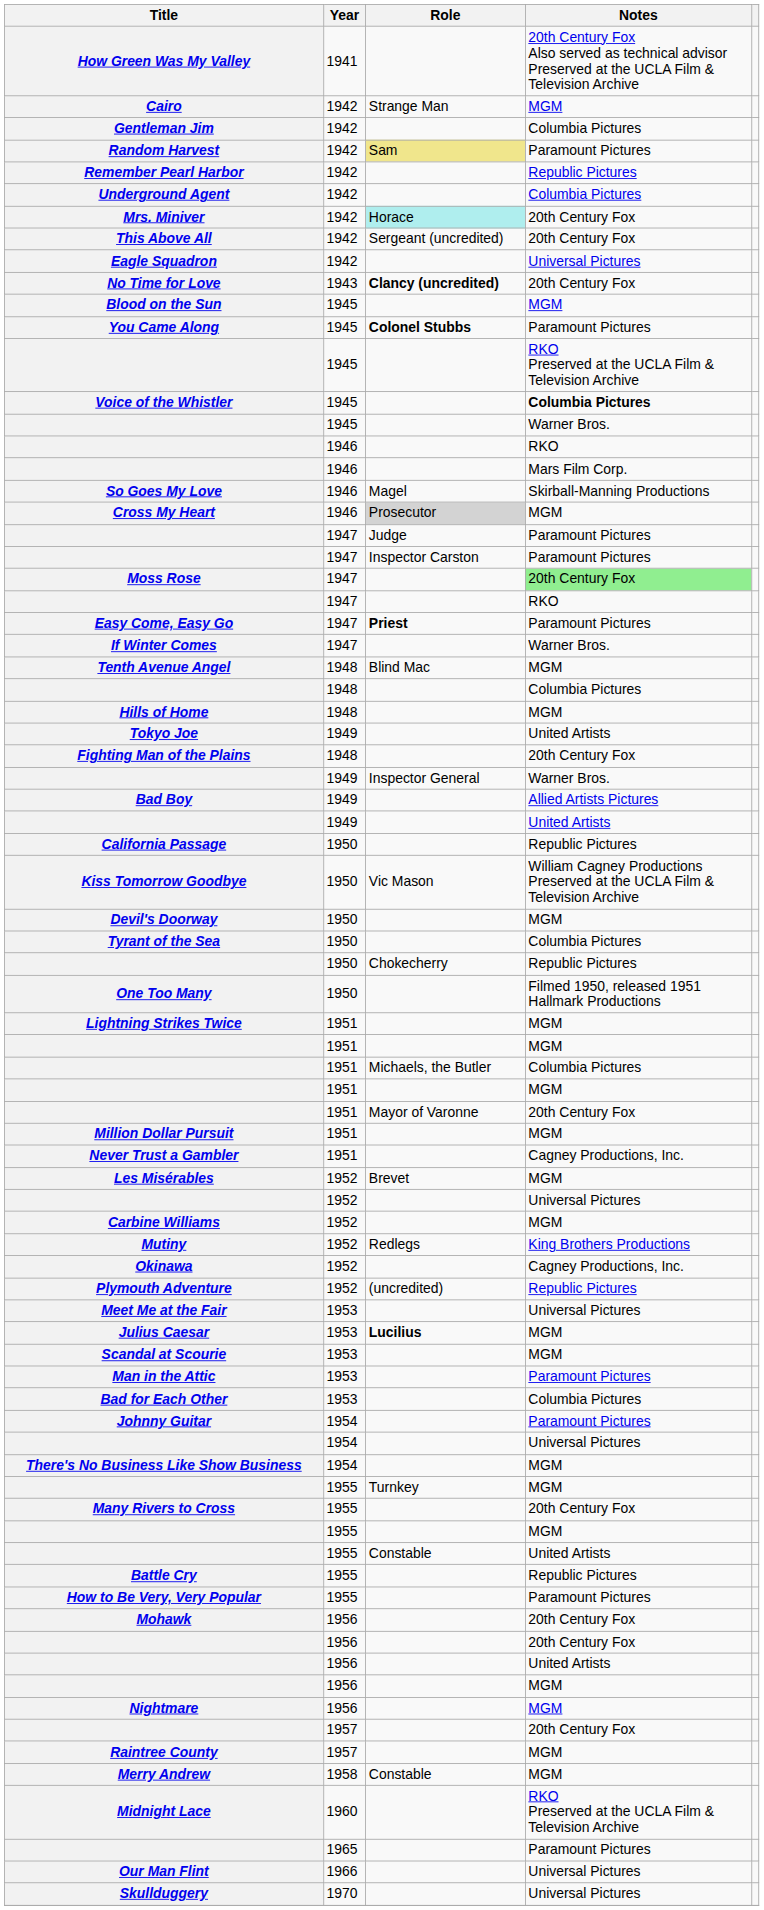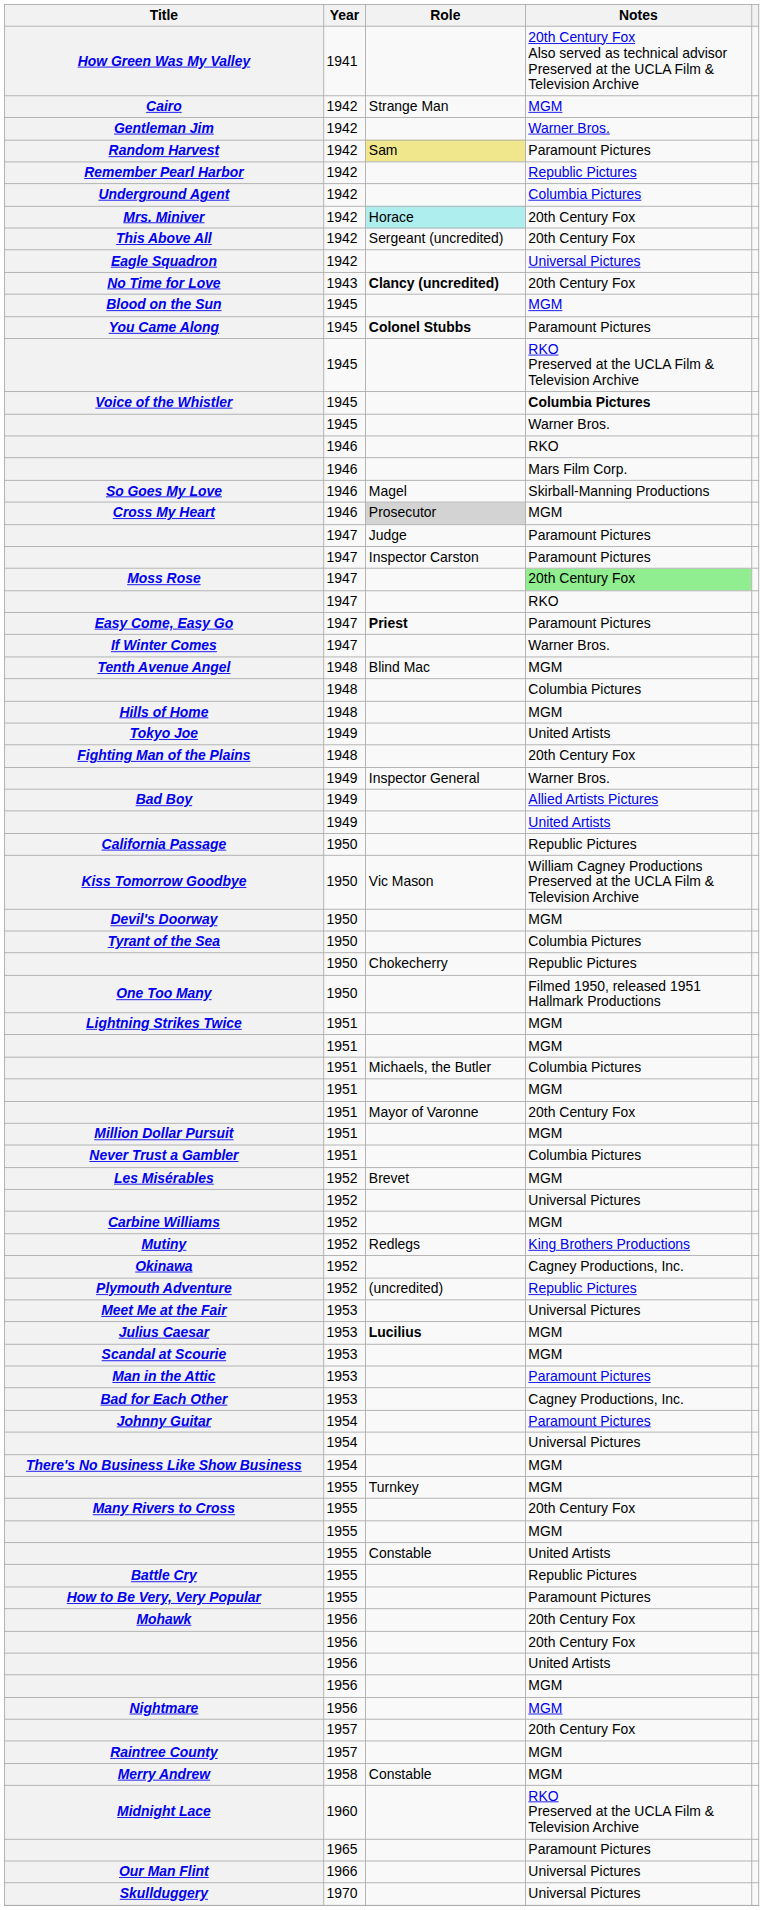Gentleman Jim | Notes: Columbia Pictures -> Warner Bros.
Never Trust a Gambler | Notes: Cagney Productions, Inc. -> Columbia Pictures
Bad for Each Other | Notes: Columbia Pictures -> Cagney Productions, Inc.
